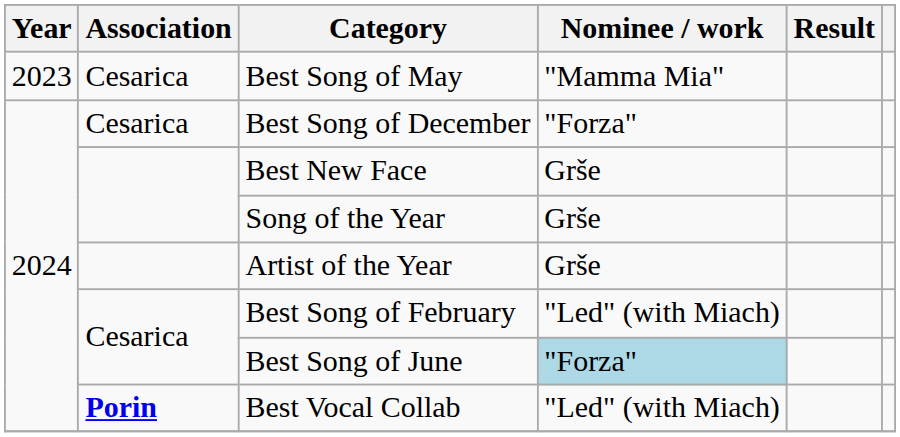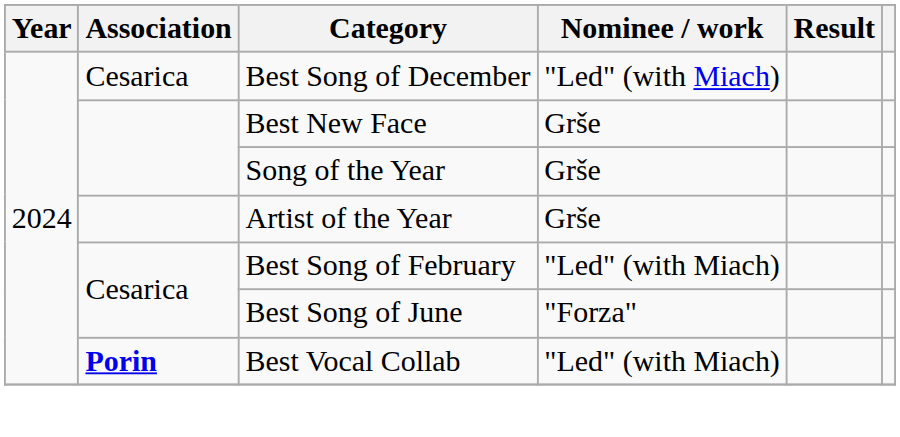- row: 2023 | Cesarica | Best Song of May | "Mamma Mia"
Best Song of December | Nominee / work: "Forza" -> "Led" (with Miach)
Best Song of June | Nominee / work: lightblue background -> no background
